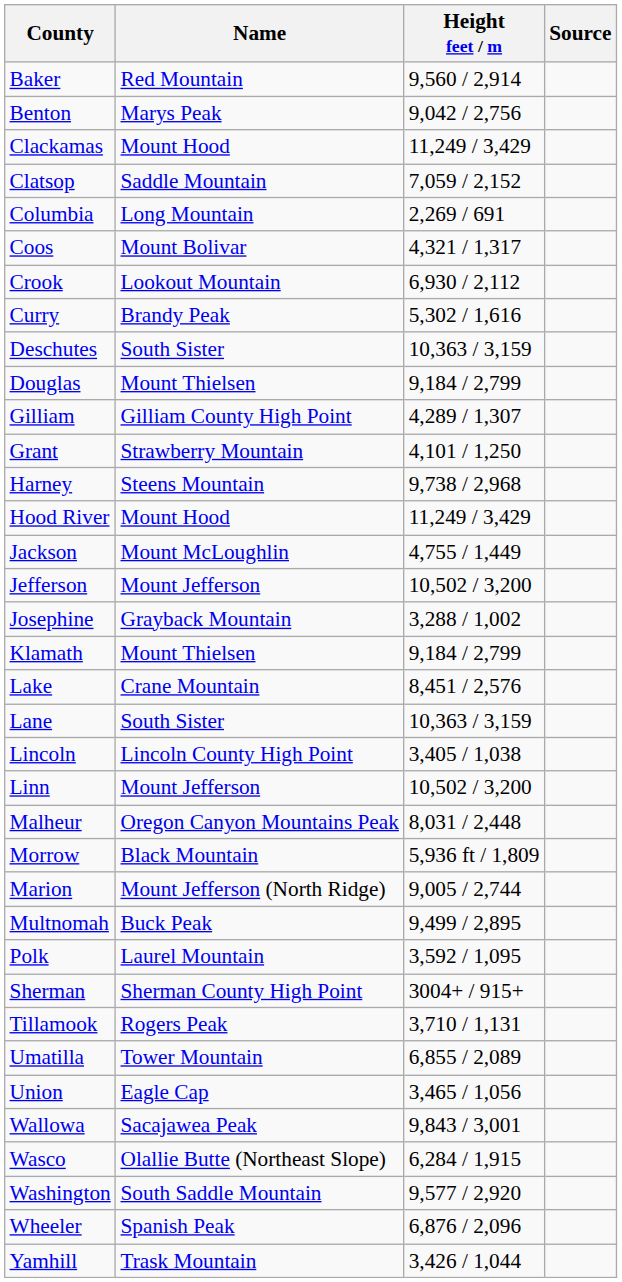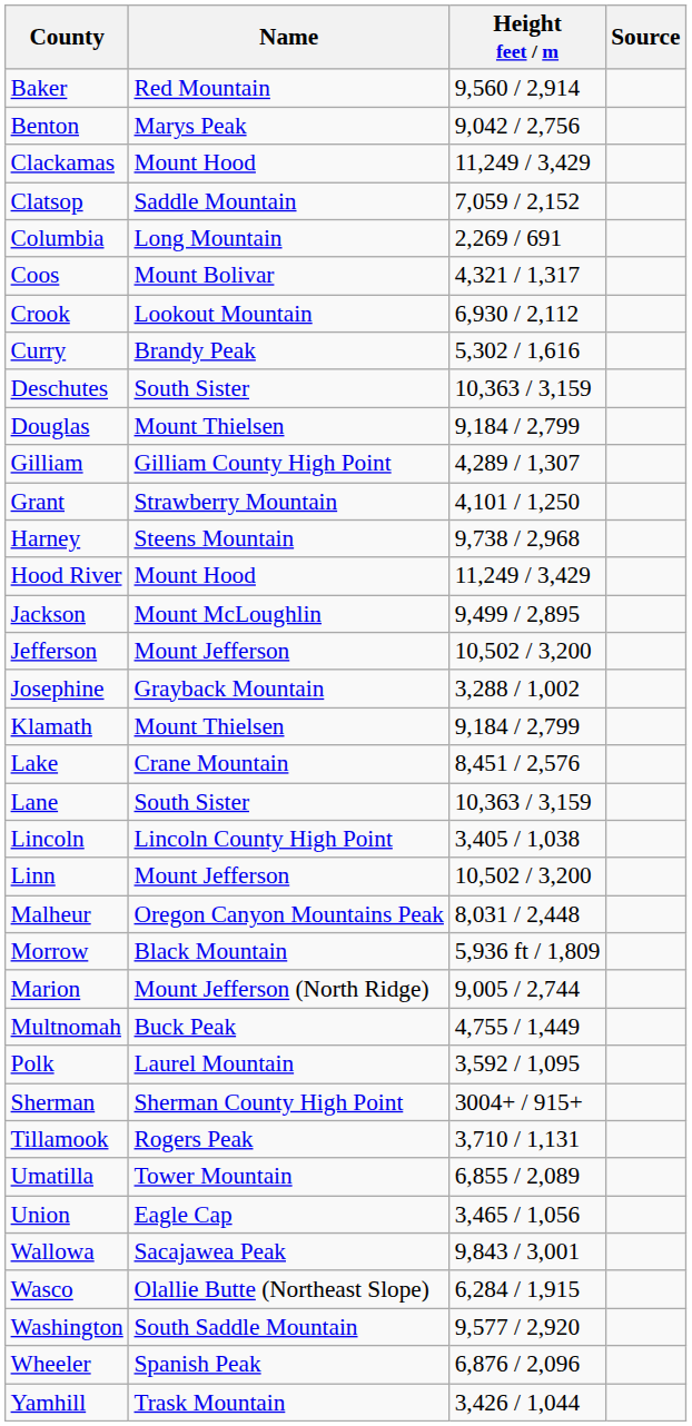Jackson | Height feet / m: 4,755 / 1,449 -> 9,499 / 2,895
Multnomah | Height feet / m: 9,499 / 2,895 -> 4,755 / 1,449
